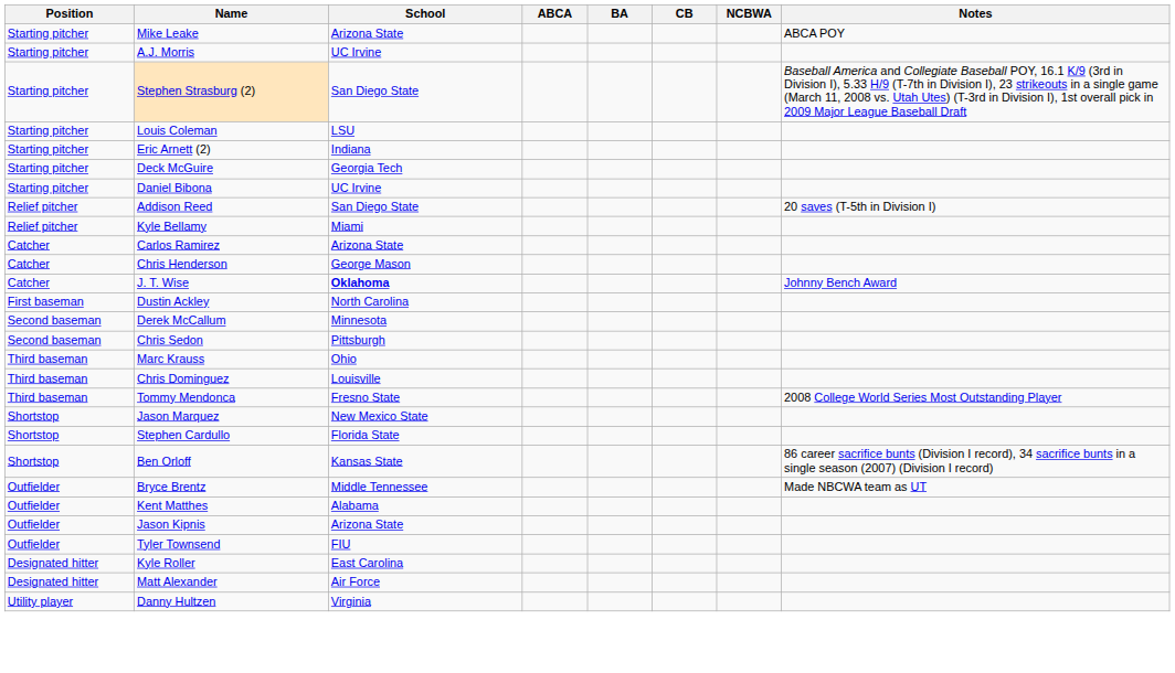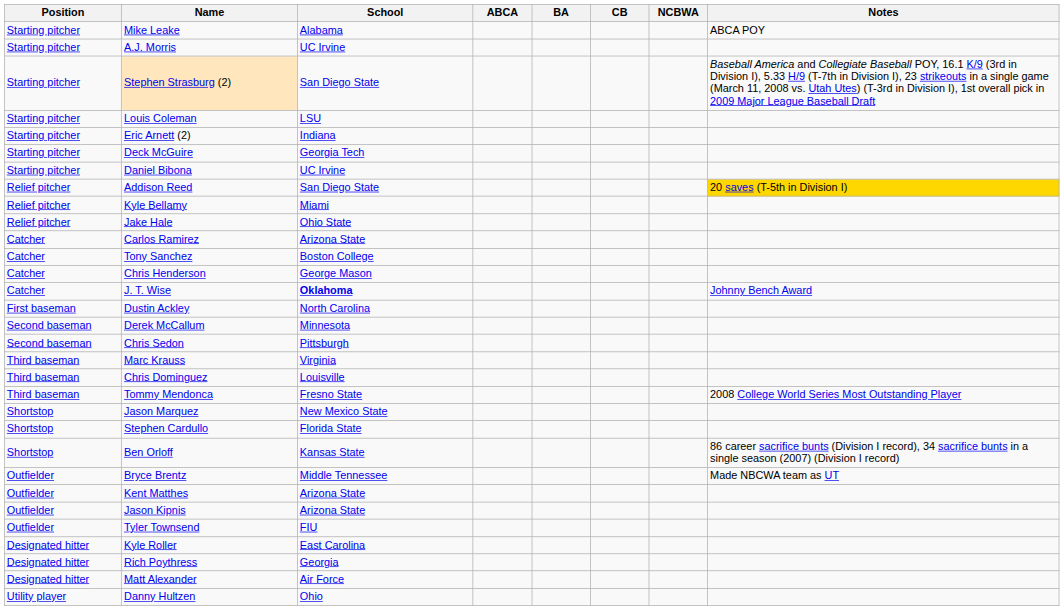Mike Leake | School: Arizona State -> Alabama
Addison Reed | Notes: no background -> gold background
+ row: Relief pitcher | Jake Hale | Ohio State
+ row: Catcher | Tony Sanchez | Boston College
Marc Krauss | School: Ohio -> Virginia
Kent Matthes | School: Alabama -> Arizona State
+ row: Designated hitter | Rich Poythress | Georgia
Danny Hultzen | School: Virginia -> Ohio
